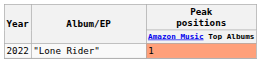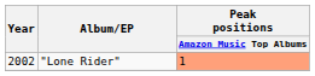"Lone Rider" | Year: 2022 -> 2002
